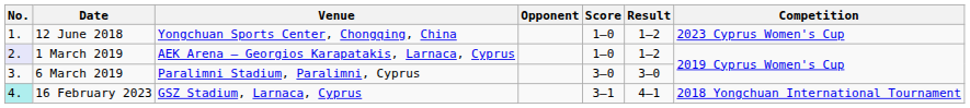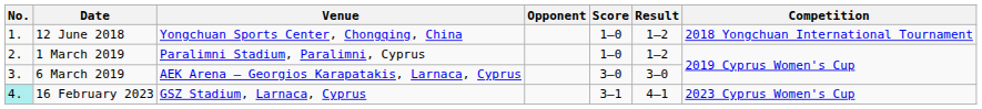12 June 2018 | Competition: 2023 Cyprus Women's Cup -> 2018 Yongchuan International Tournament
1 March 2019 | No.: lavender background -> no background
1 March 2019 | Venue: AEK Arena – Georgios Karapatakis, Larnaca, Cyprus -> Paralimni Stadium, Paralimni, Cyprus
6 March 2019 | Venue: Paralimni Stadium, Paralimni, Cyprus -> AEK Arena – Georgios Karapatakis, Larnaca, Cyprus
16 February 2023 | Competition: 2018 Yongchuan International Tournament -> 2023 Cyprus Women's Cup
